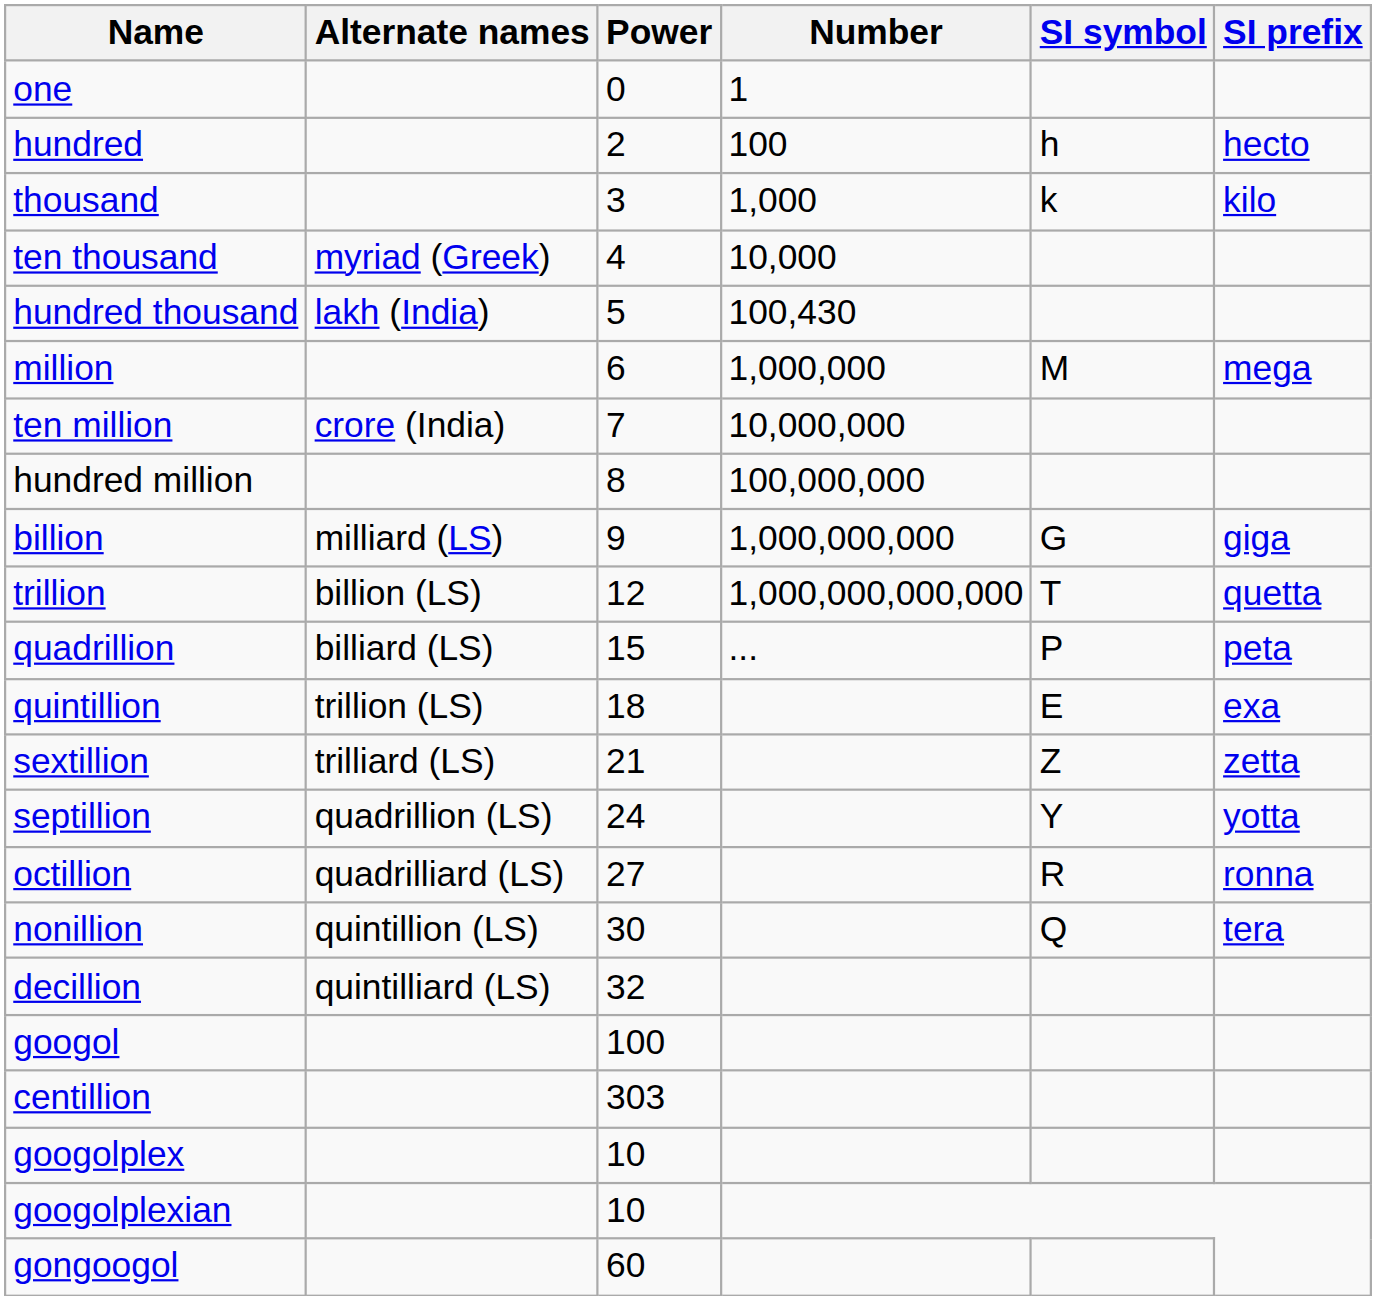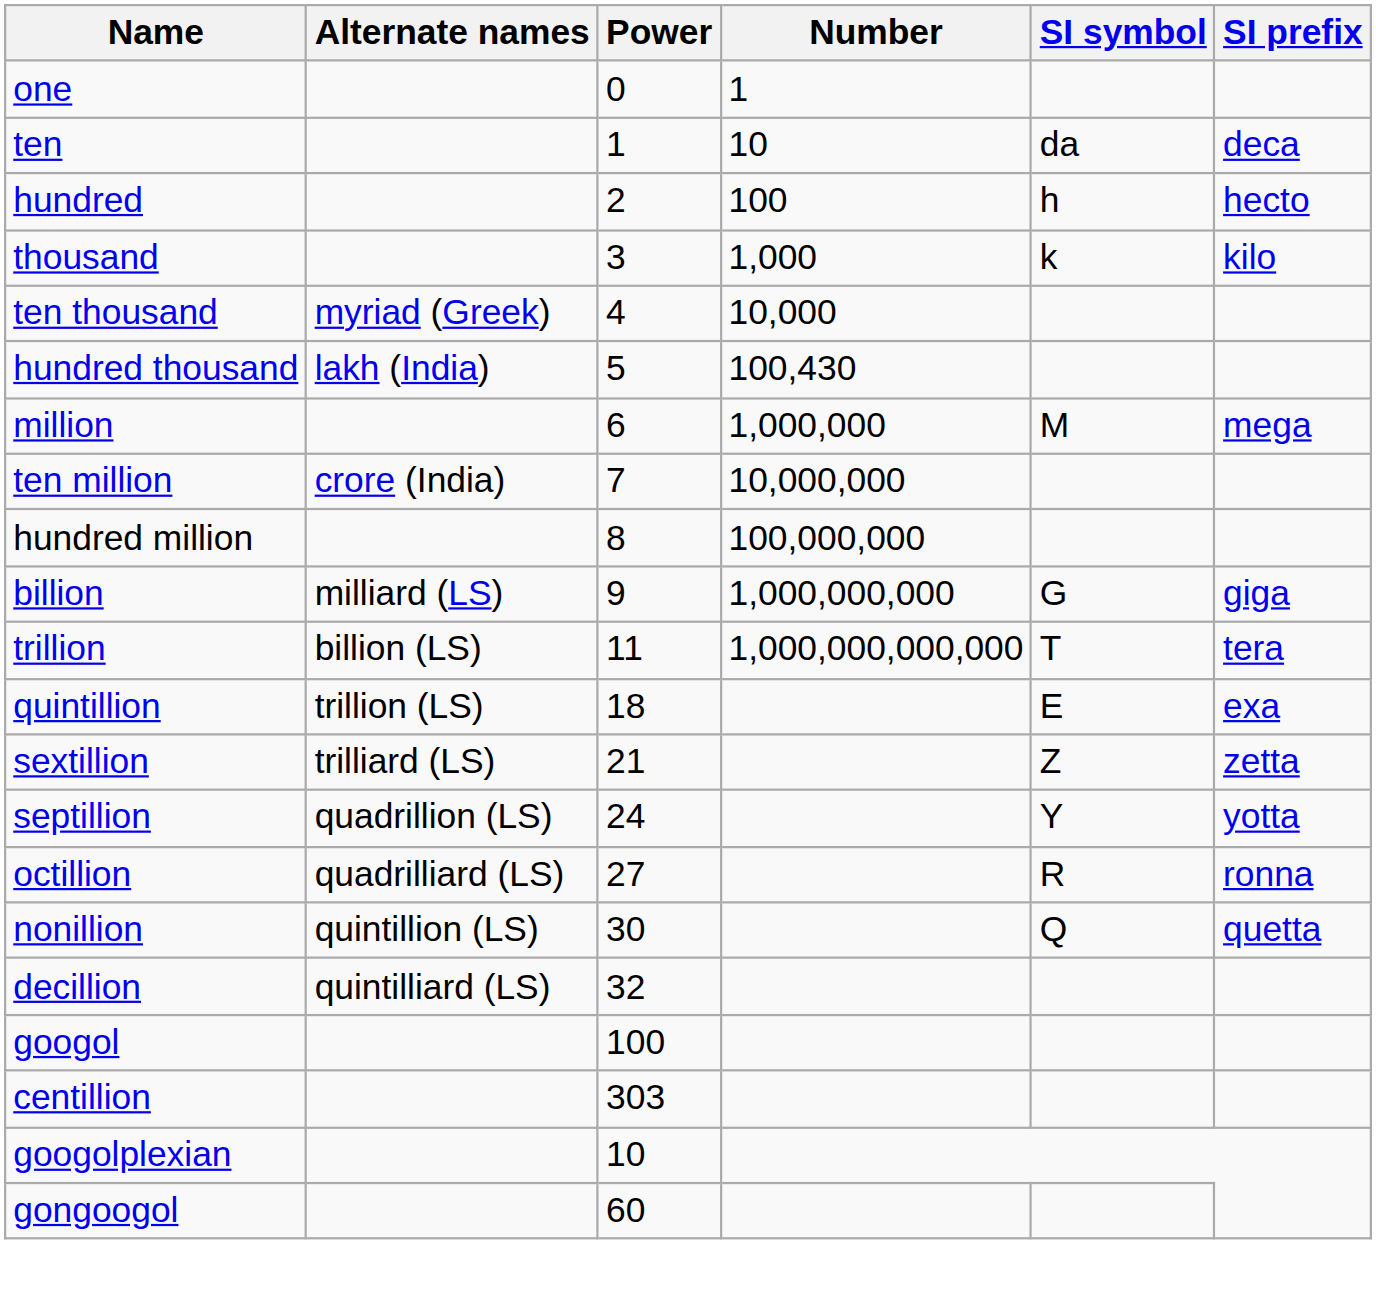+ row: ten | 1 | 10 | da | deca
trillion | Power: 12 -> 11
trillion | SI prefix: quetta -> tera
- row: quadrillion | billiard (LS) | 15 | ... | P | peta
nonillion | SI prefix: tera -> quetta
- row: googolplex | 10
